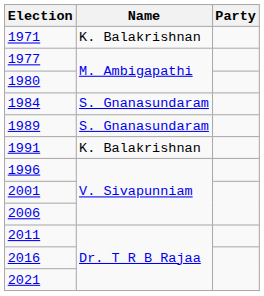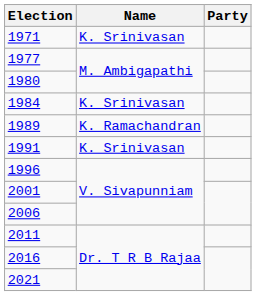1971 | Name: K. Balakrishnan -> K. Srinivasan
1984 | Name: S. Gnanasundaram -> K. Srinivasan
1989 | Name: S. Gnanasundaram -> K. Ramachandran
1991 | Name: K. Balakrishnan -> K. Srinivasan
